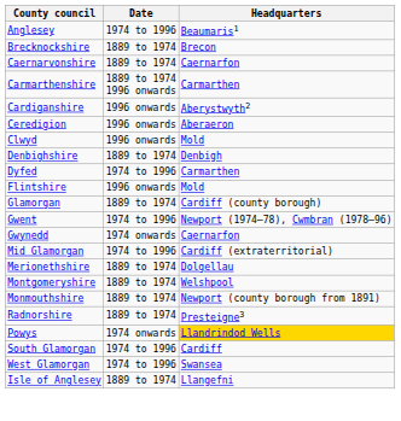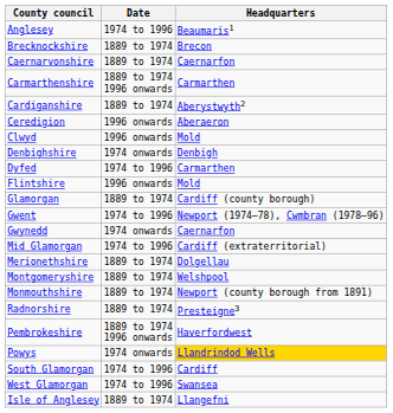Cardiganshire | Date: 1996 onwards -> 1889 to 1974
Denbighshire | Date: 1889 to 1974 -> 1974 onwards
+ row: Pembrokeshire | 1889 to 1974 1996 onwards | Haverfordwest
